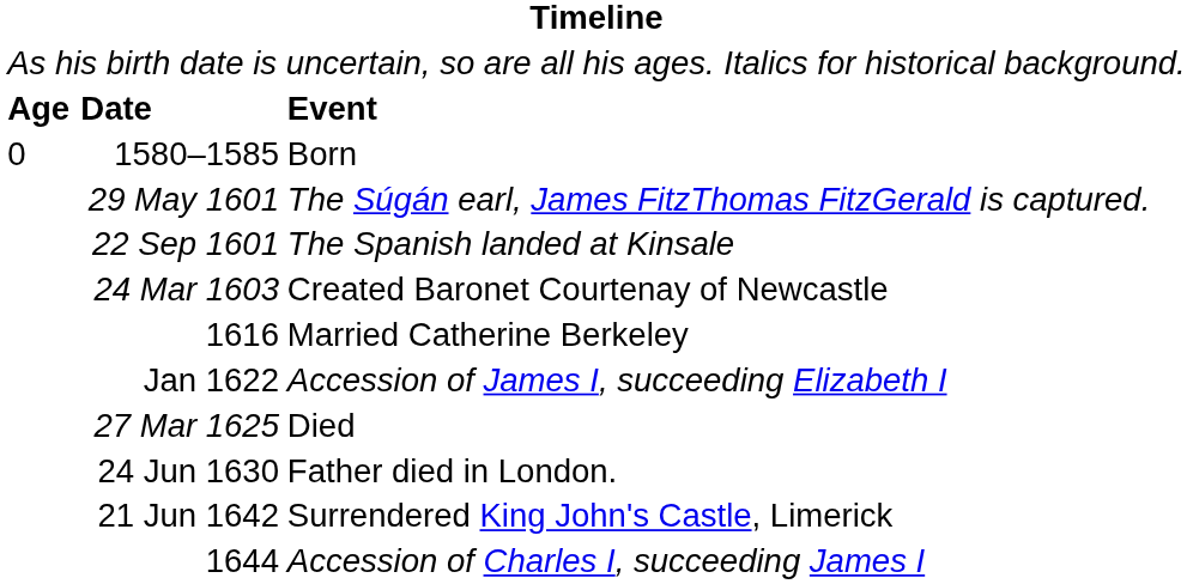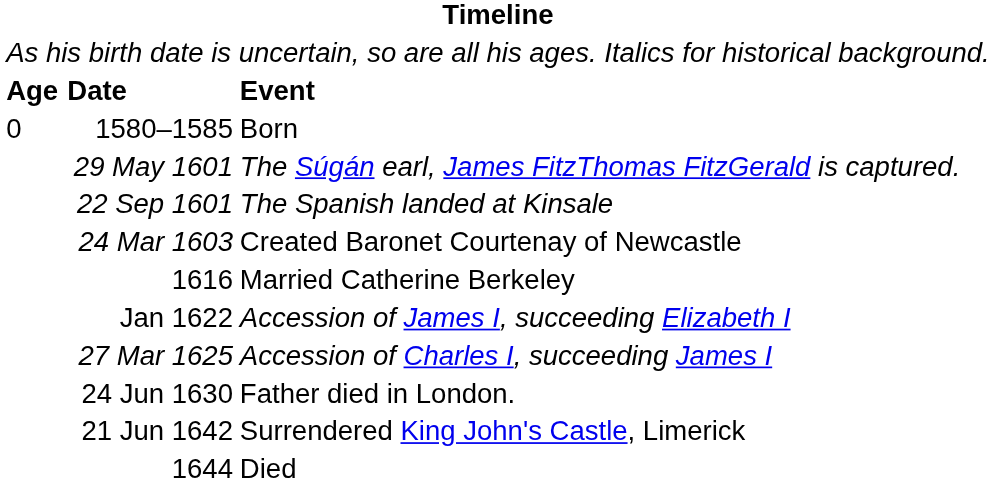27 Mar 1625 | column 3: Died -> Accession of Charles I, succeeding James I
1644 | column 3: Accession of Charles I, succeeding James I -> Died
